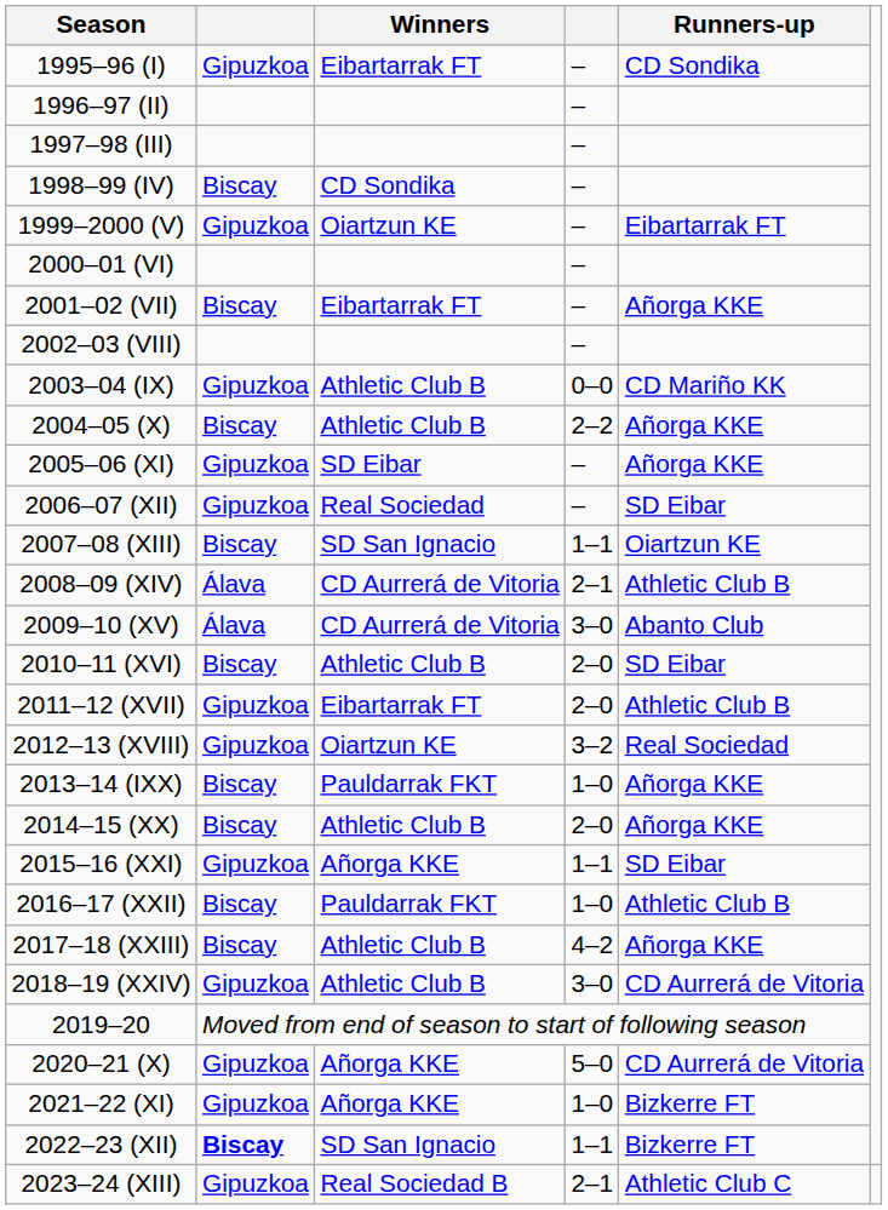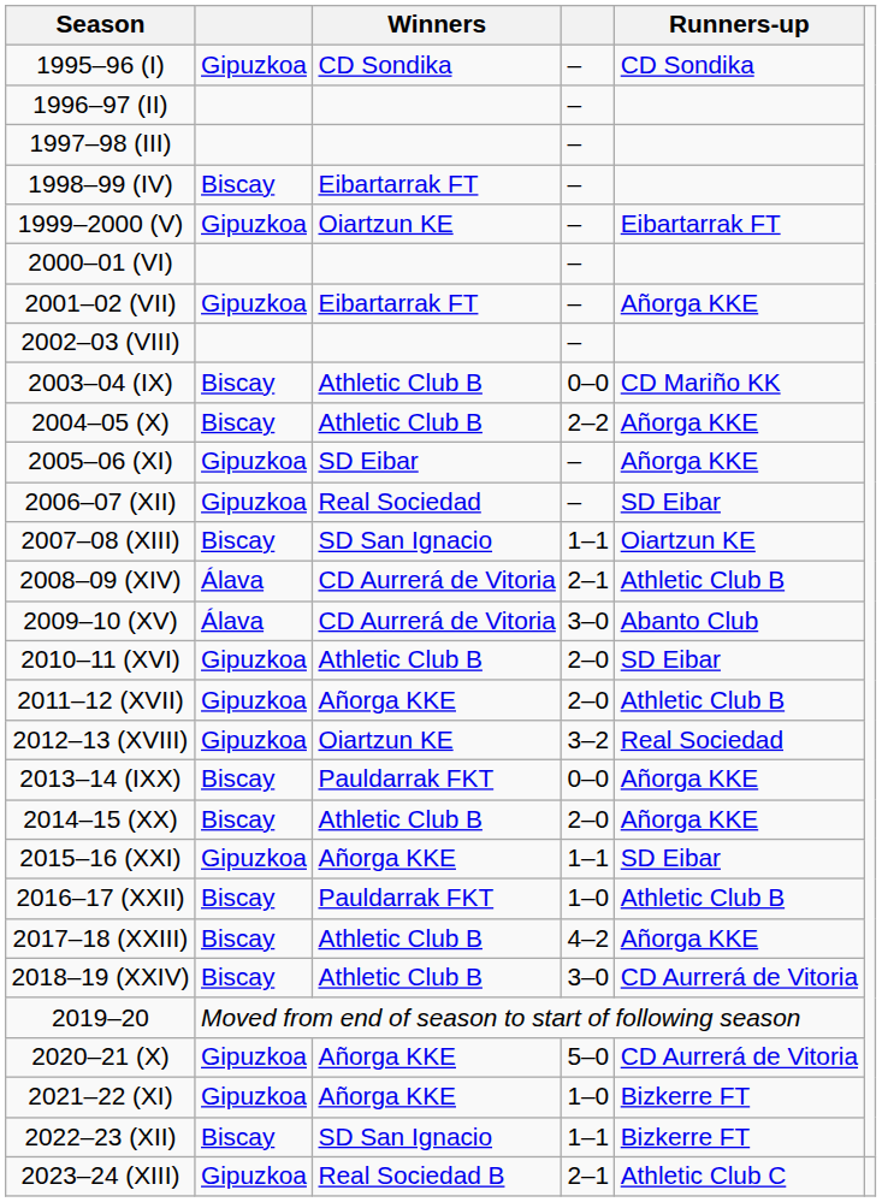1995–96 (I) | Winners: Eibartarrak FT -> CD Sondika
1998–99 (IV) | Winners: CD Sondika -> Eibartarrak FT
2001–02 (VII) | column 2: Biscay -> Gipuzkoa
2003–04 (IX) | column 2: Gipuzkoa -> Biscay
2010–11 (XVI) | column 2: Biscay -> Gipuzkoa
2011–12 (XVII) | Winners: Eibartarrak FT -> Añorga KKE
2013–14 (IXX) | column 4: 1–0 -> 0–0
2018–19 (XXIV) | column 2: Gipuzkoa -> Biscay
2022–23 (XII) | column 2: bold -> normal
